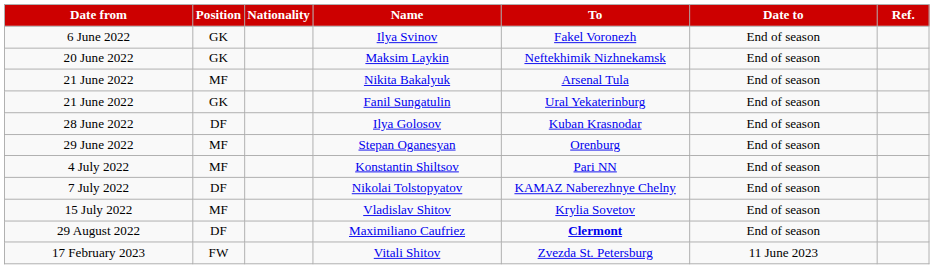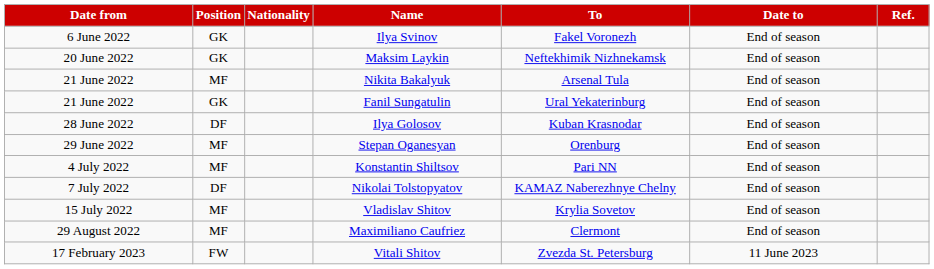Maximiliano Caufriez | Position: DF -> MF
Maximiliano Caufriez | To: bold -> normal
